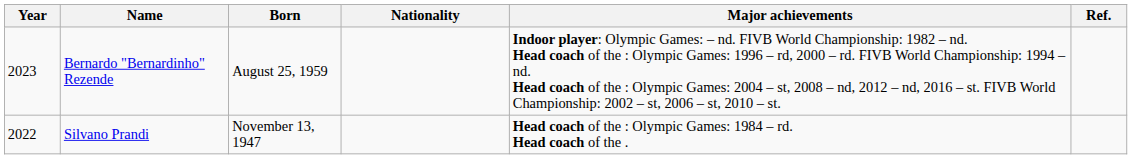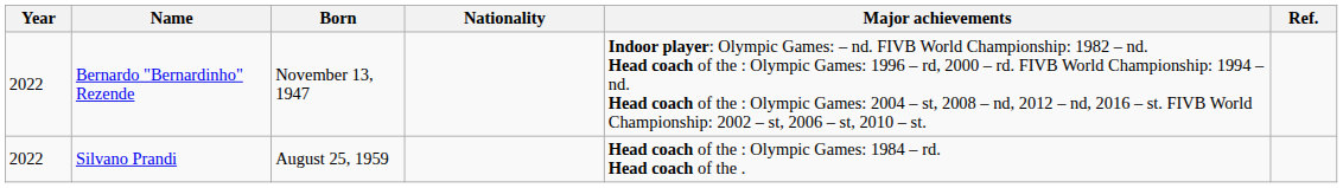Bernardo "Bernardinho" Rezende | Year: 2023 -> 2022
Bernardo "Bernardinho" Rezende | Born: August 25, 1959 -> November 13, 1947
Silvano Prandi | Born: November 13, 1947 -> August 25, 1959
